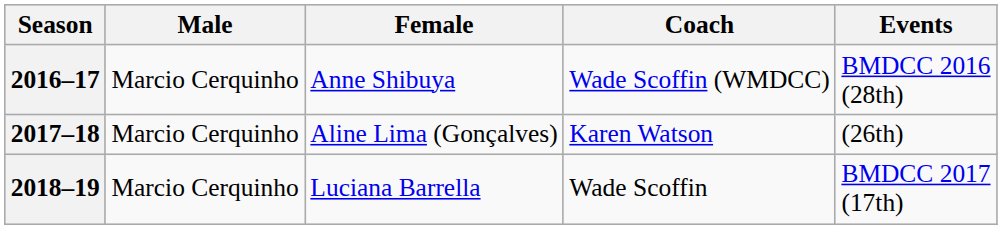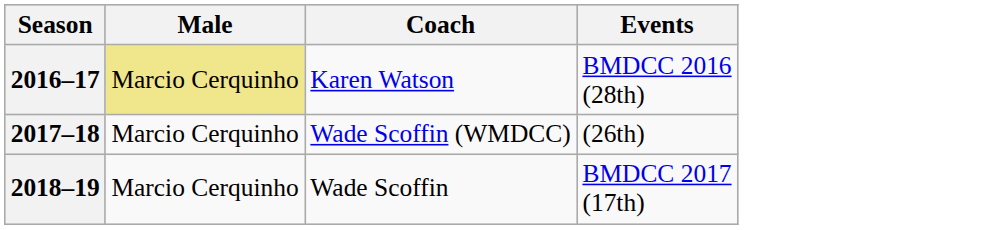- column: Female | Anne Shibuya | Aline Lima (Gonçalves) | Luciana Barrella
2016–17 | Male: no background -> khaki background
2016–17 | Coach: Wade Scoffin (WMDCC) -> Karen Watson
2017–18 | Coach: Karen Watson -> Wade Scoffin (WMDCC)
